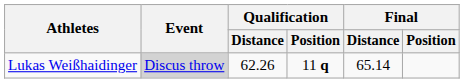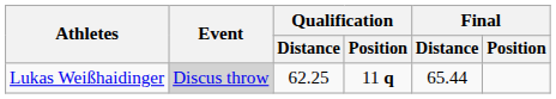Lukas Weißhaidinger | Qualification / Distance: 62.26 -> 62.25
Lukas Weißhaidinger | Final / Distance: 65.14 -> 65.44
